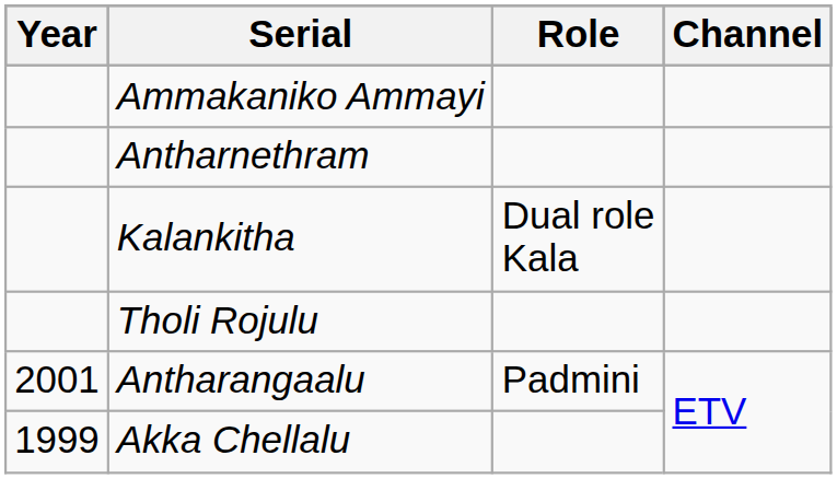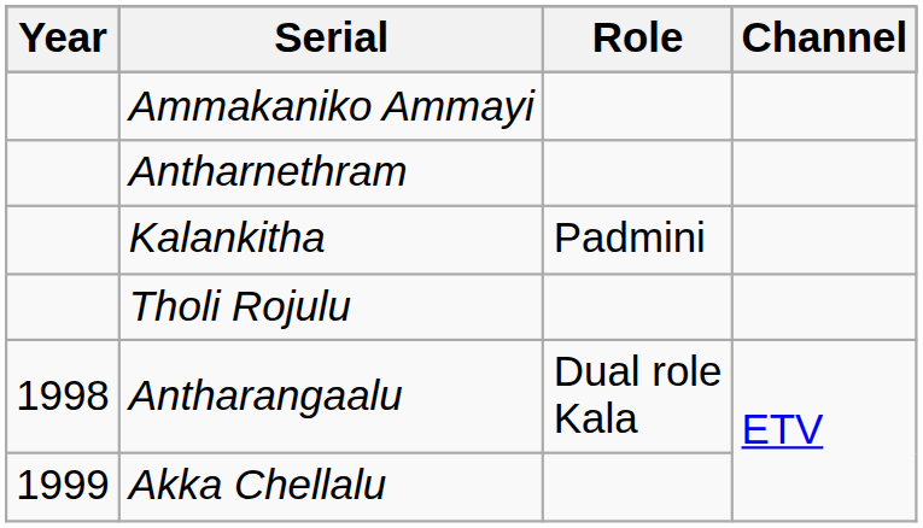Kalankitha | Role: Dual role Kala -> Padmini
Antharangaalu | Year: 2001 -> 1998
Antharangaalu | Role: Padmini -> Dual role Kala
